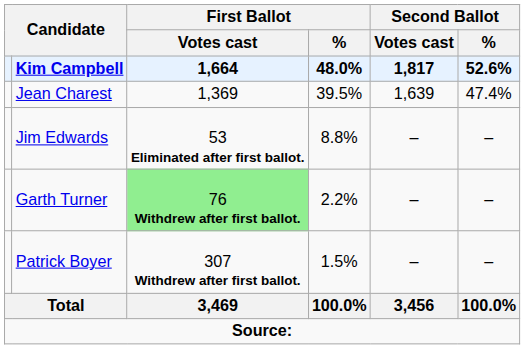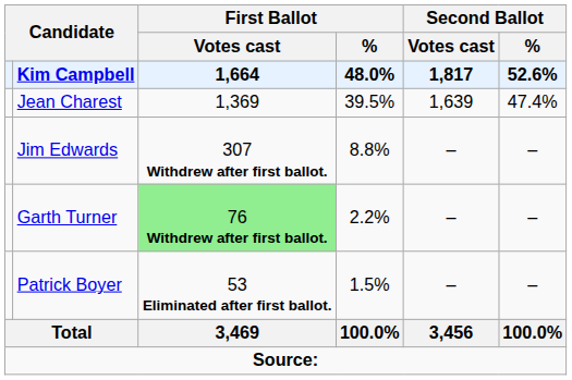Jim Edwards | First Ballot / Votes cast: 53 Eliminated after first ballot. -> 307 Withdrew after first ballot.
Patrick Boyer | First Ballot / Votes cast: 307 Withdrew after first ballot. -> 53 Eliminated after first ballot.
